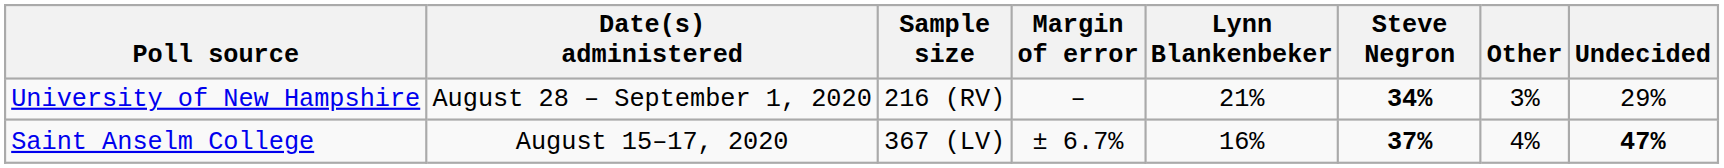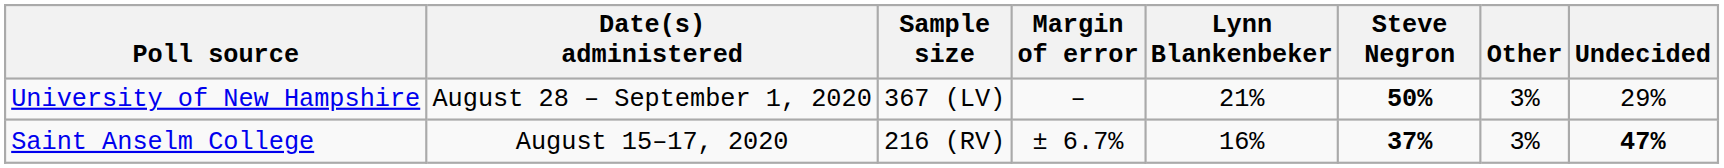University of New Hampshire | Sample size: 216 (RV) -> 367 (LV)
University of New Hampshire | Steve Negron: 34% -> 50%
Saint Anselm College | Sample size: 367 (LV) -> 216 (RV)
Saint Anselm College | Other: 4% -> 3%
